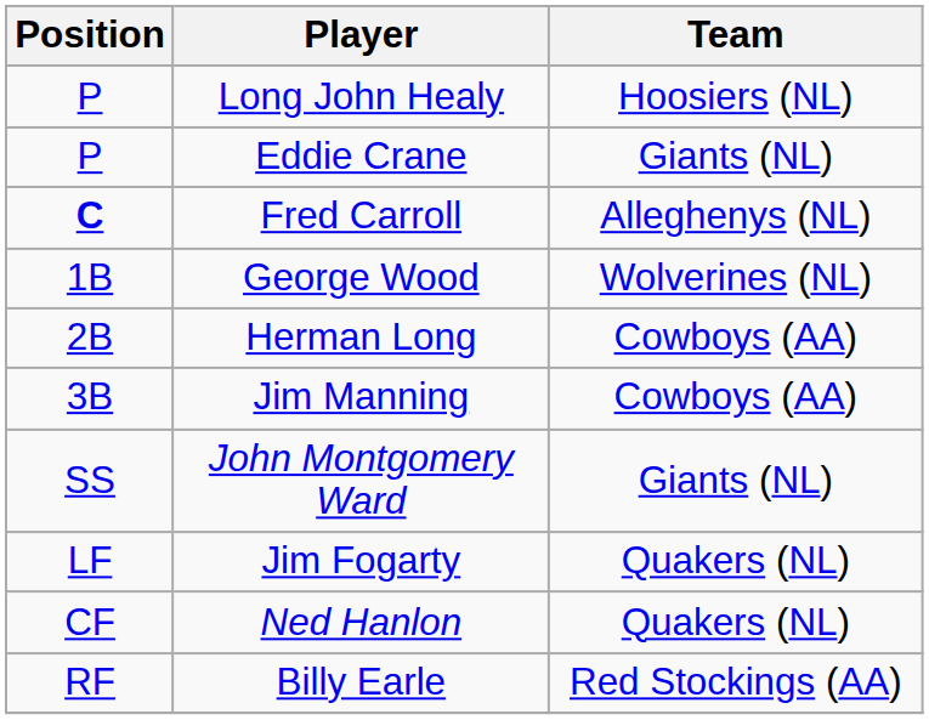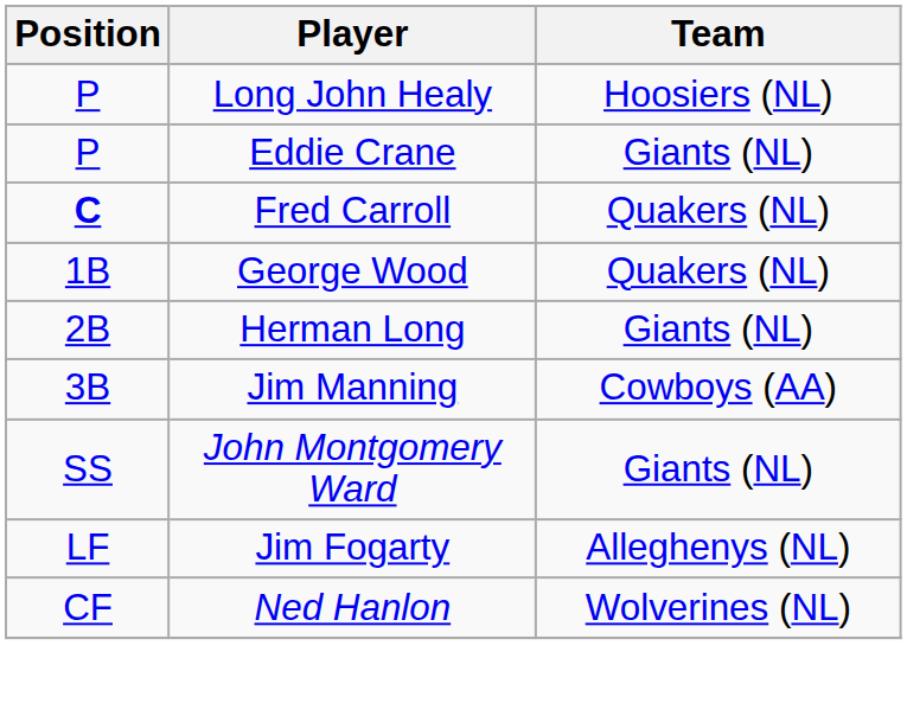Fred Carroll | Team: Alleghenys (NL) -> Quakers (NL)
George Wood | Team: Wolverines (NL) -> Quakers (NL)
Herman Long | Team: Cowboys (AA) -> Giants (NL)
Jim Fogarty | Team: Quakers (NL) -> Alleghenys (NL)
Ned Hanlon | Team: Quakers (NL) -> Wolverines (NL)
- row: RF | Billy Earle | Red Stockings (AA)
